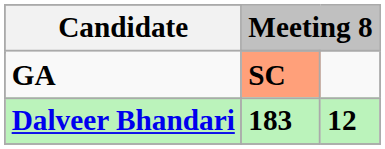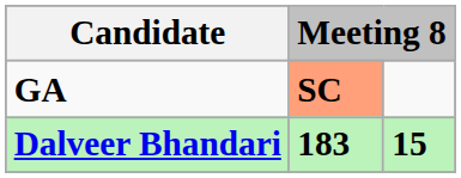Dalveer Bhandari | column 3: 12 -> 15
